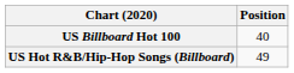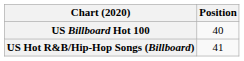US Hot R&B/Hip-Hop Songs (Billboard) | Position: 49 -> 41
